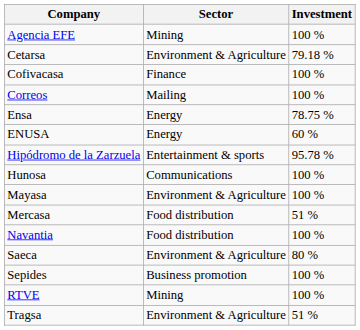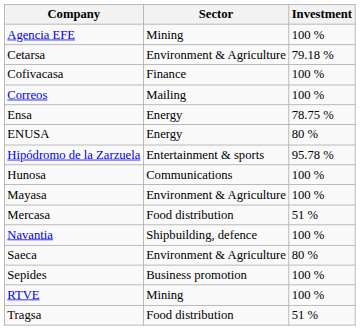ENUSA | Investment: 60 % -> 80 %
Navantia | Sector: Food distribution -> Shipbuilding, defence
Tragsa | Sector: Environment & Agriculture -> Food distribution
